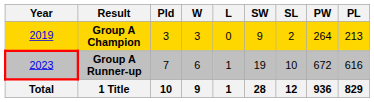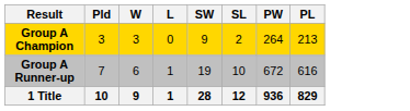- column: Year | 2019 | 2023 | Total
